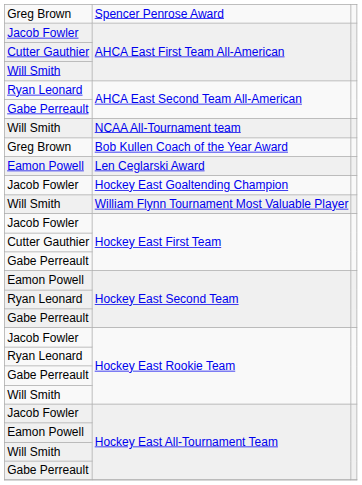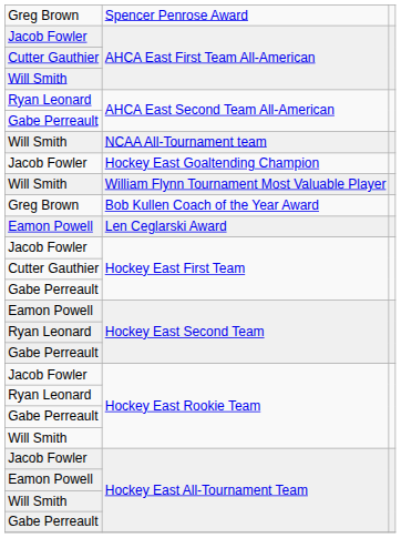rows swapped: Hockey East Goaltending Champion <-> Bob Kullen Coach of the Year Award
rows swapped: Len Ceglarski Award <-> William Flynn Tournament Most Valuable Player
